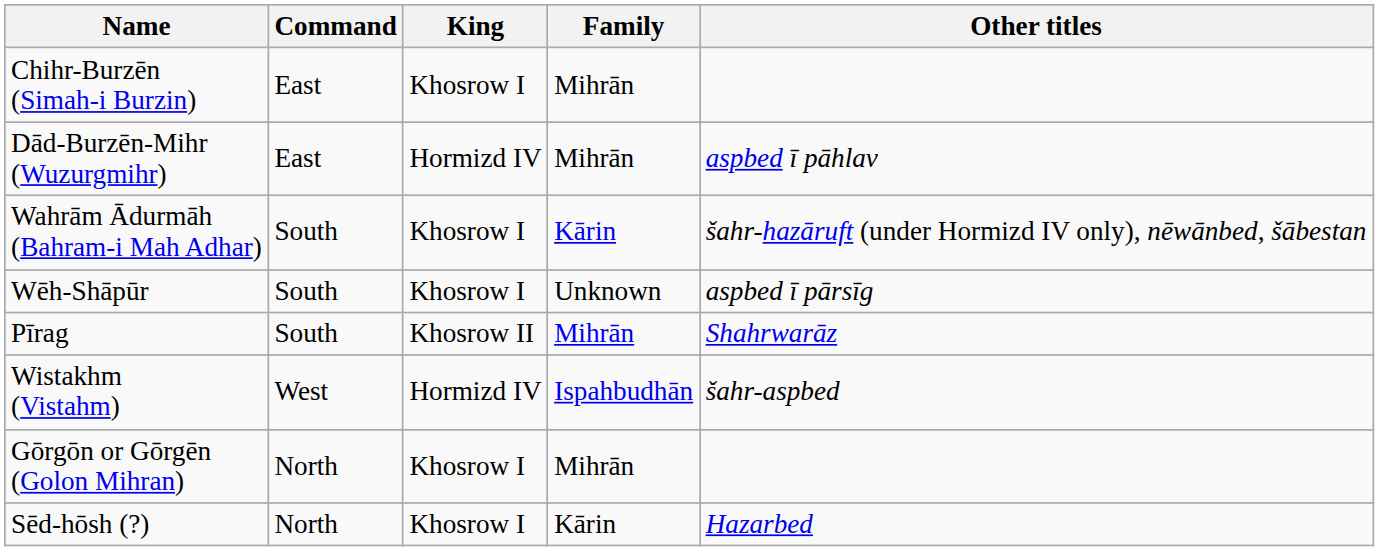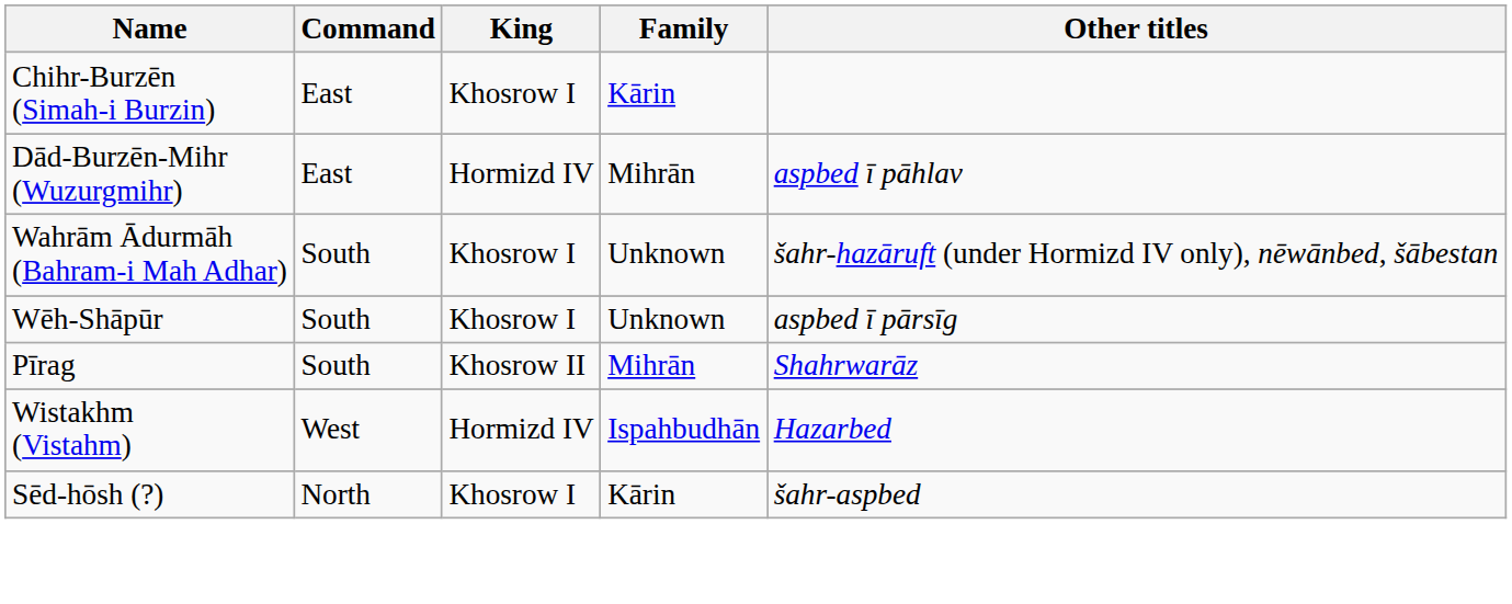Chihr-Burzēn (Simah-i Burzin) | Family: Mihrān -> Kārin
Wahrām Ādurmāh (Bahram-i Mah Adhar) | Family: Kārin -> Unknown
Wistakhm (Vistahm) | Other titles: šahr-aspbed -> Hazarbed
- row: Gōrgōn or Gōrgēn (Golon Mihran) | North | Khosrow I | Mihrān
Sēd-hōsh (?) | Other titles: Hazarbed -> šahr-aspbed
